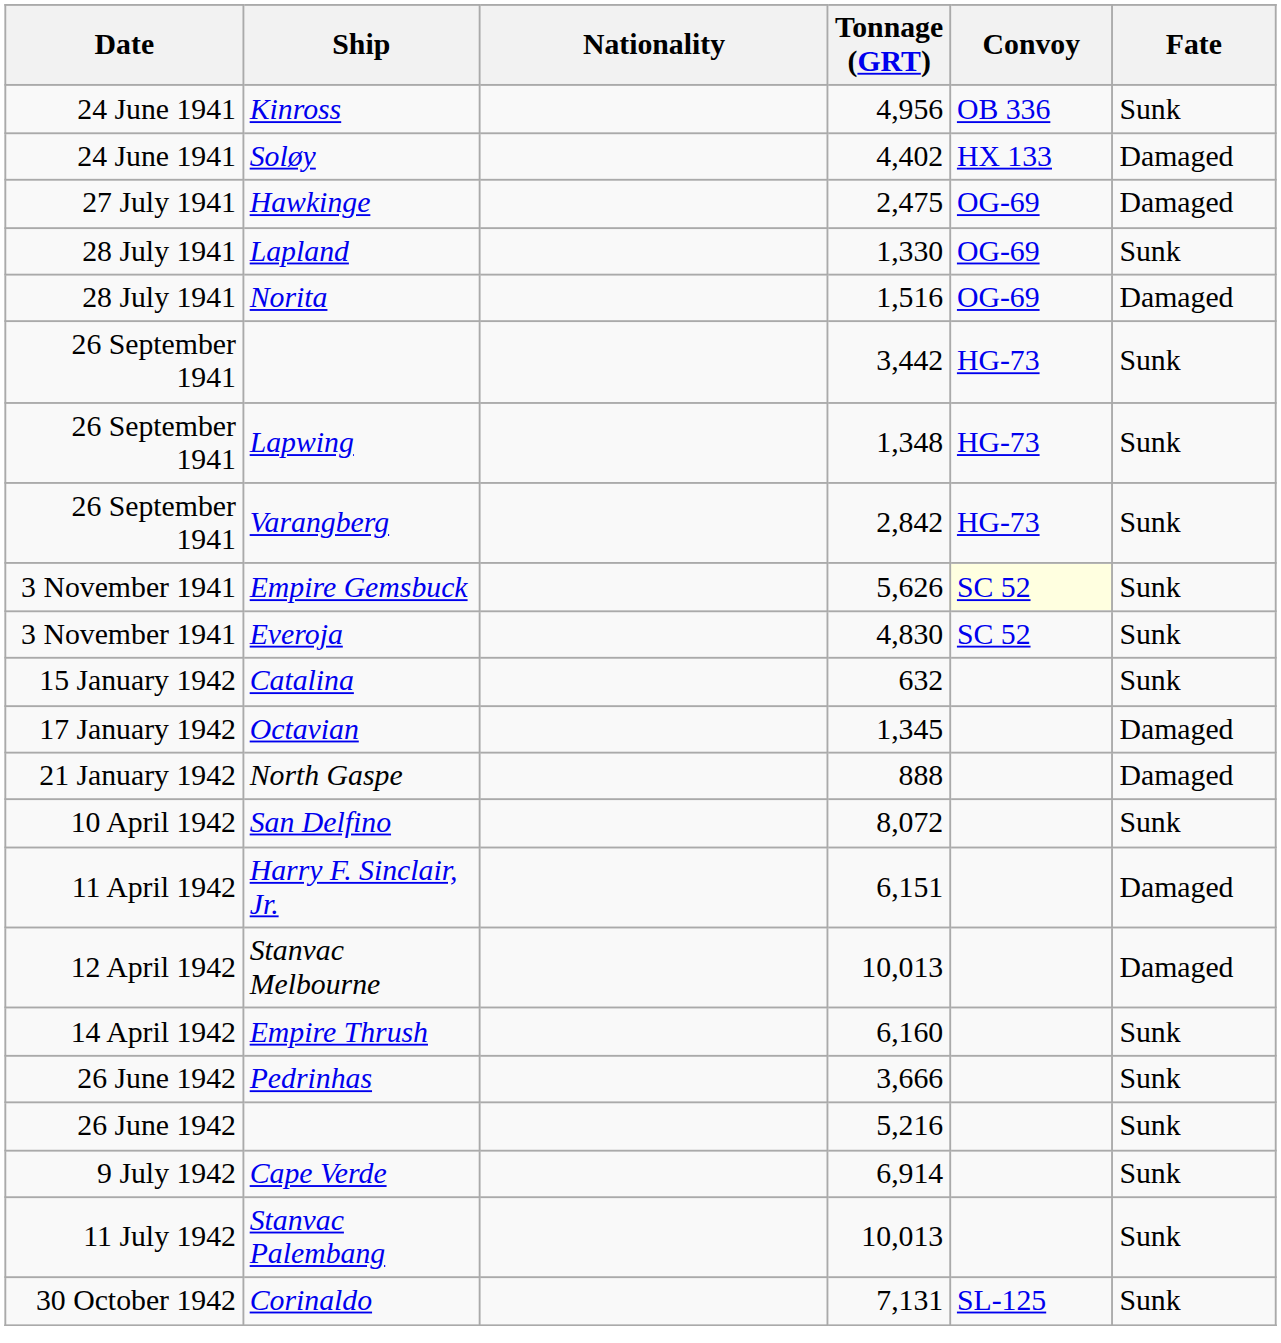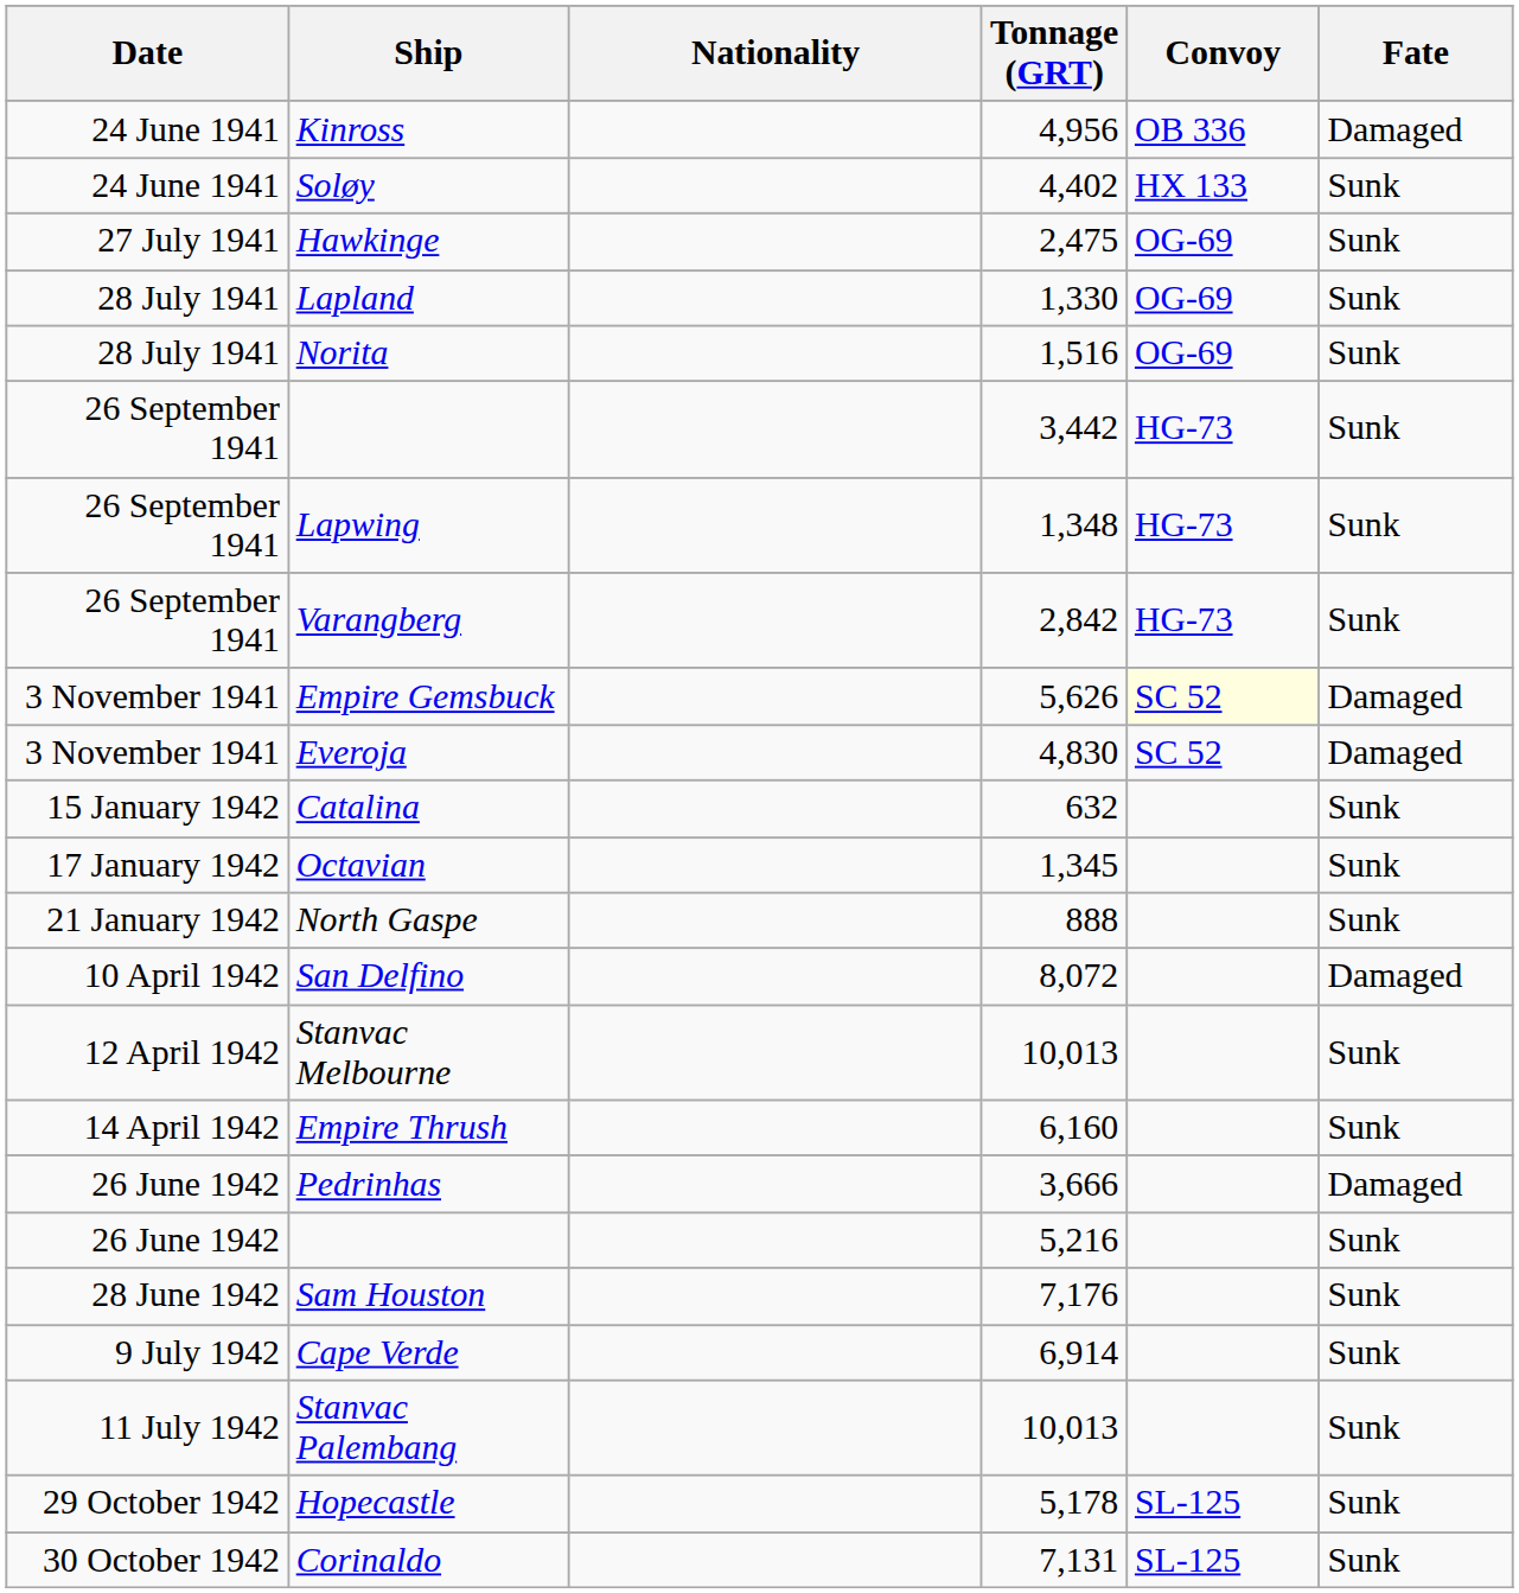Kinross | Fate: Sunk -> Damaged
Soløy | Fate: Damaged -> Sunk
Hawkinge | Fate: Damaged -> Sunk
Norita | Fate: Damaged -> Sunk
Empire Gemsbuck | Fate: Sunk -> Damaged
Everoja | Fate: Sunk -> Damaged
Octavian | Fate: Damaged -> Sunk
North Gaspe | Fate: Damaged -> Sunk
San Delfino | Fate: Sunk -> Damaged
- row: 11 April 1942 | Harry F. Sinclair, Jr. | 6,151 | Damaged
Stanvac Melbourne | Fate: Damaged -> Sunk
Pedrinhas | Fate: Sunk -> Damaged
+ row: 28 June 1942 | Sam Houston | 7,176 | Sunk
+ row: 29 October 1942 | Hopecastle | 5,178 | SL-125 | Sunk
